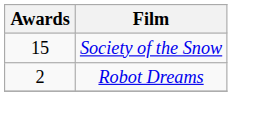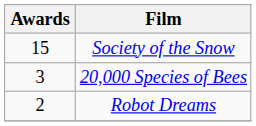+ row: 3 | 20,000 Species of Bees
